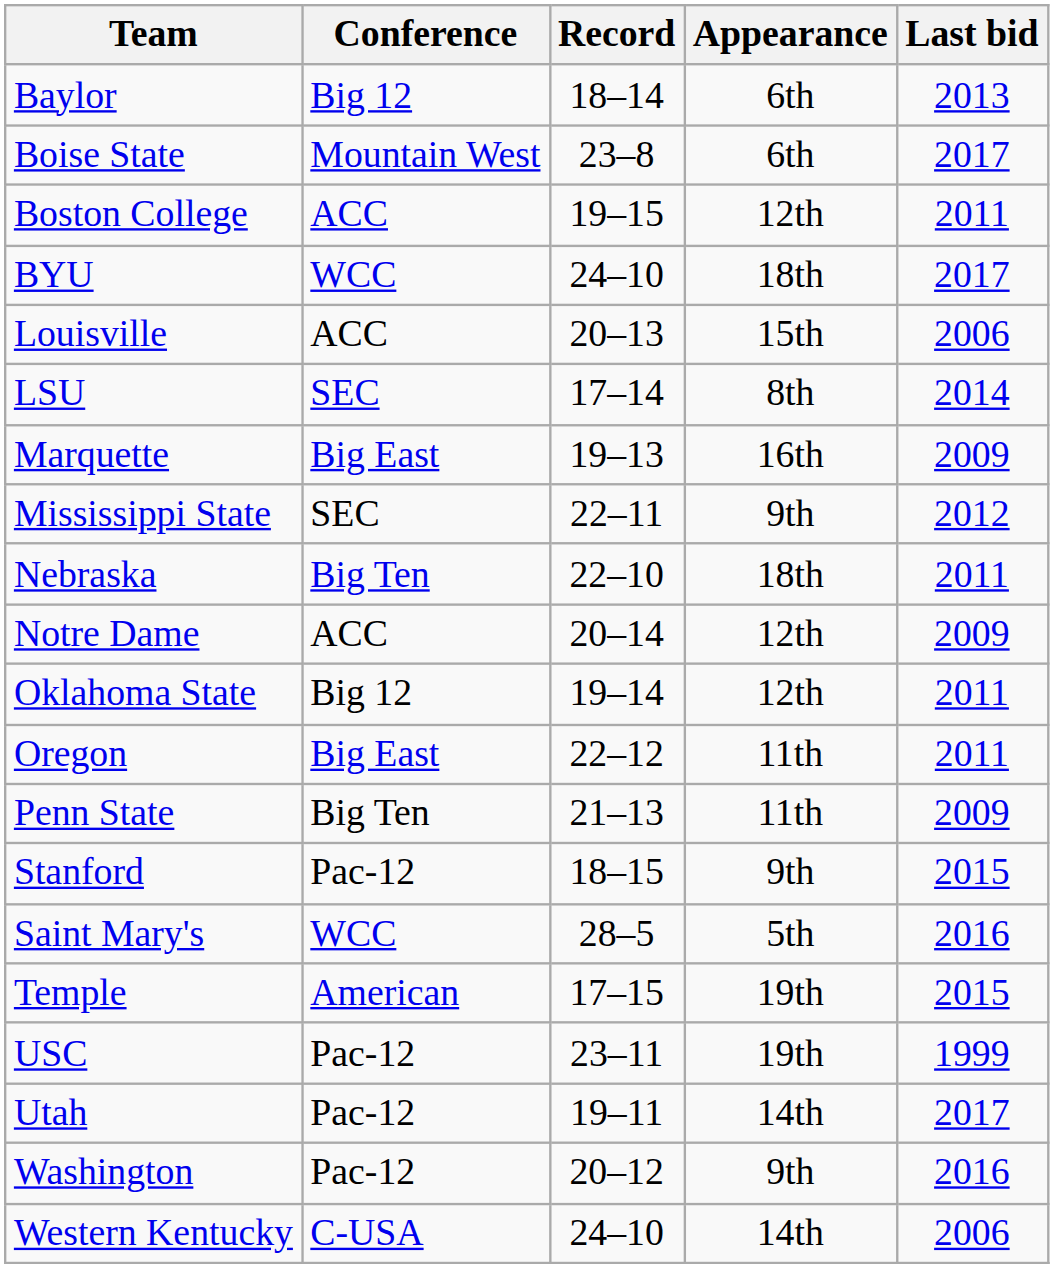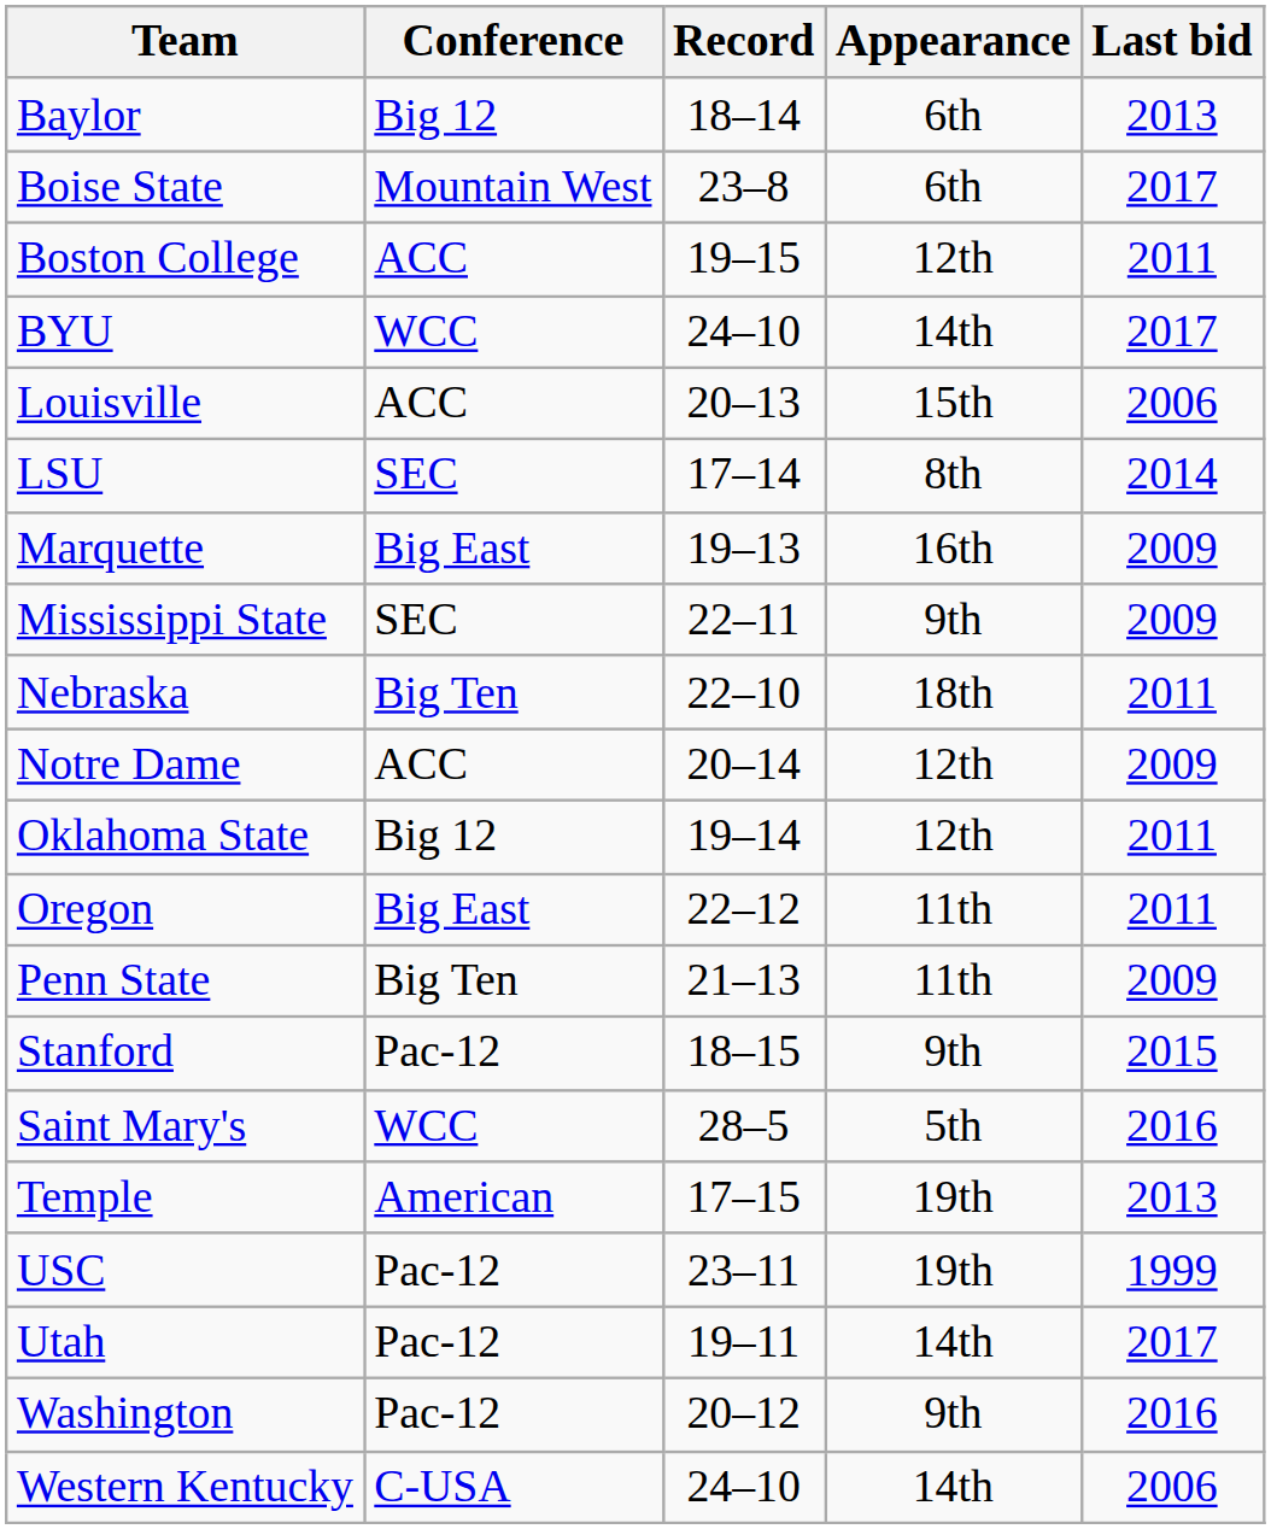BYU | Appearance: 18th -> 14th
Mississippi State | Last bid: 2012 -> 2009
Temple | Last bid: 2015 -> 2013
